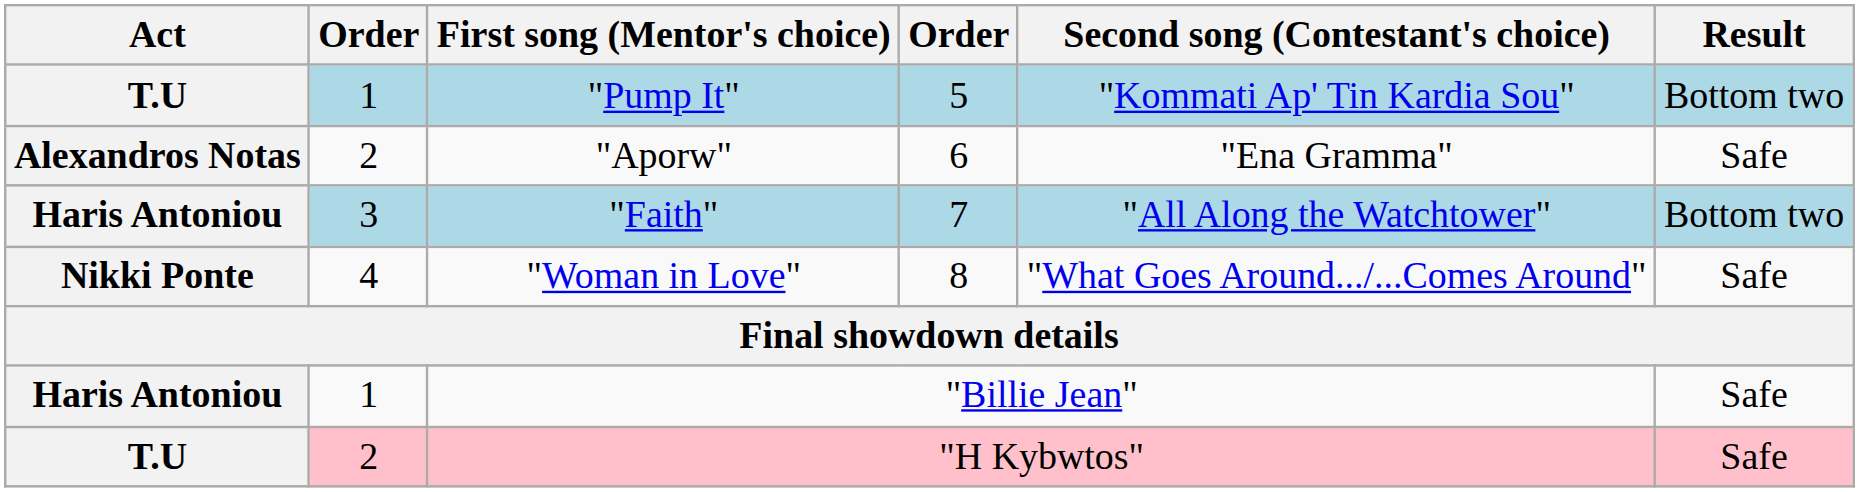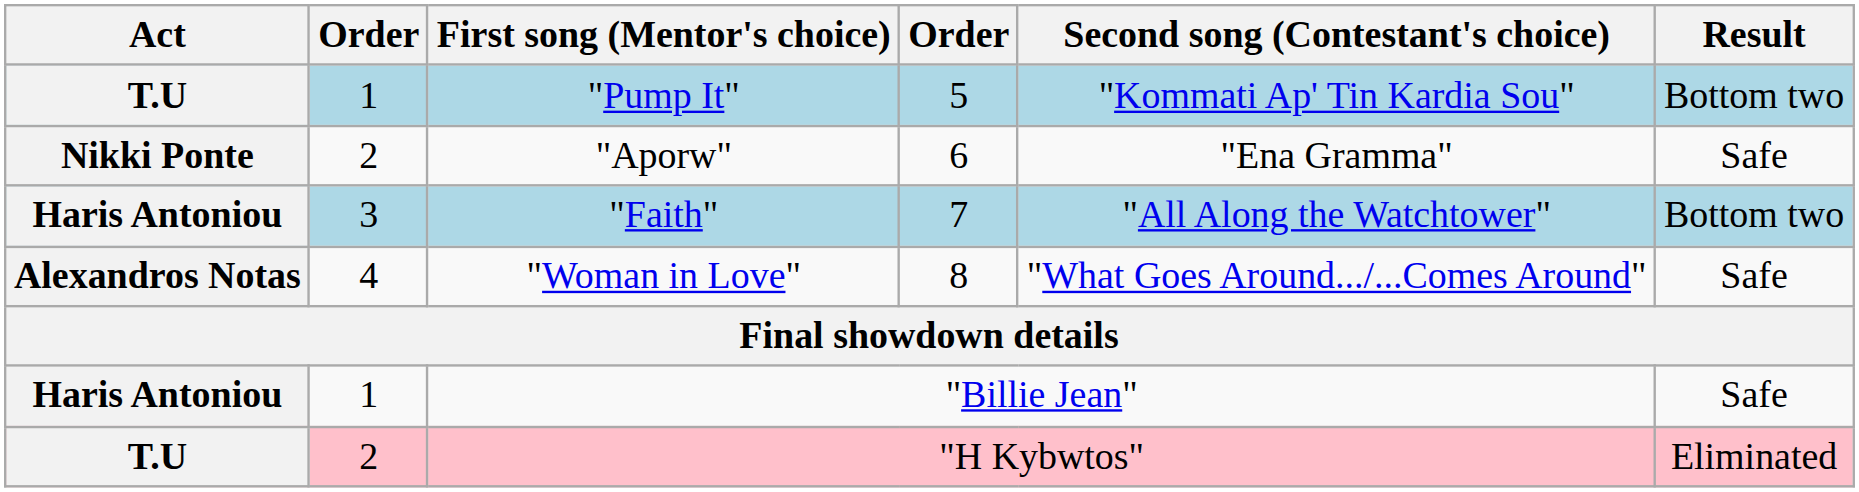"Aporw" | Act: Alexandros Notas -> Nikki Ponte
"Woman in Love" | Act: Nikki Ponte -> Alexandros Notas
"H Kybwtos" | Result: Safe -> Eliminated
